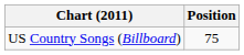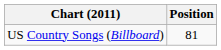US Country Songs (Billboard) | Position: 75 -> 81
